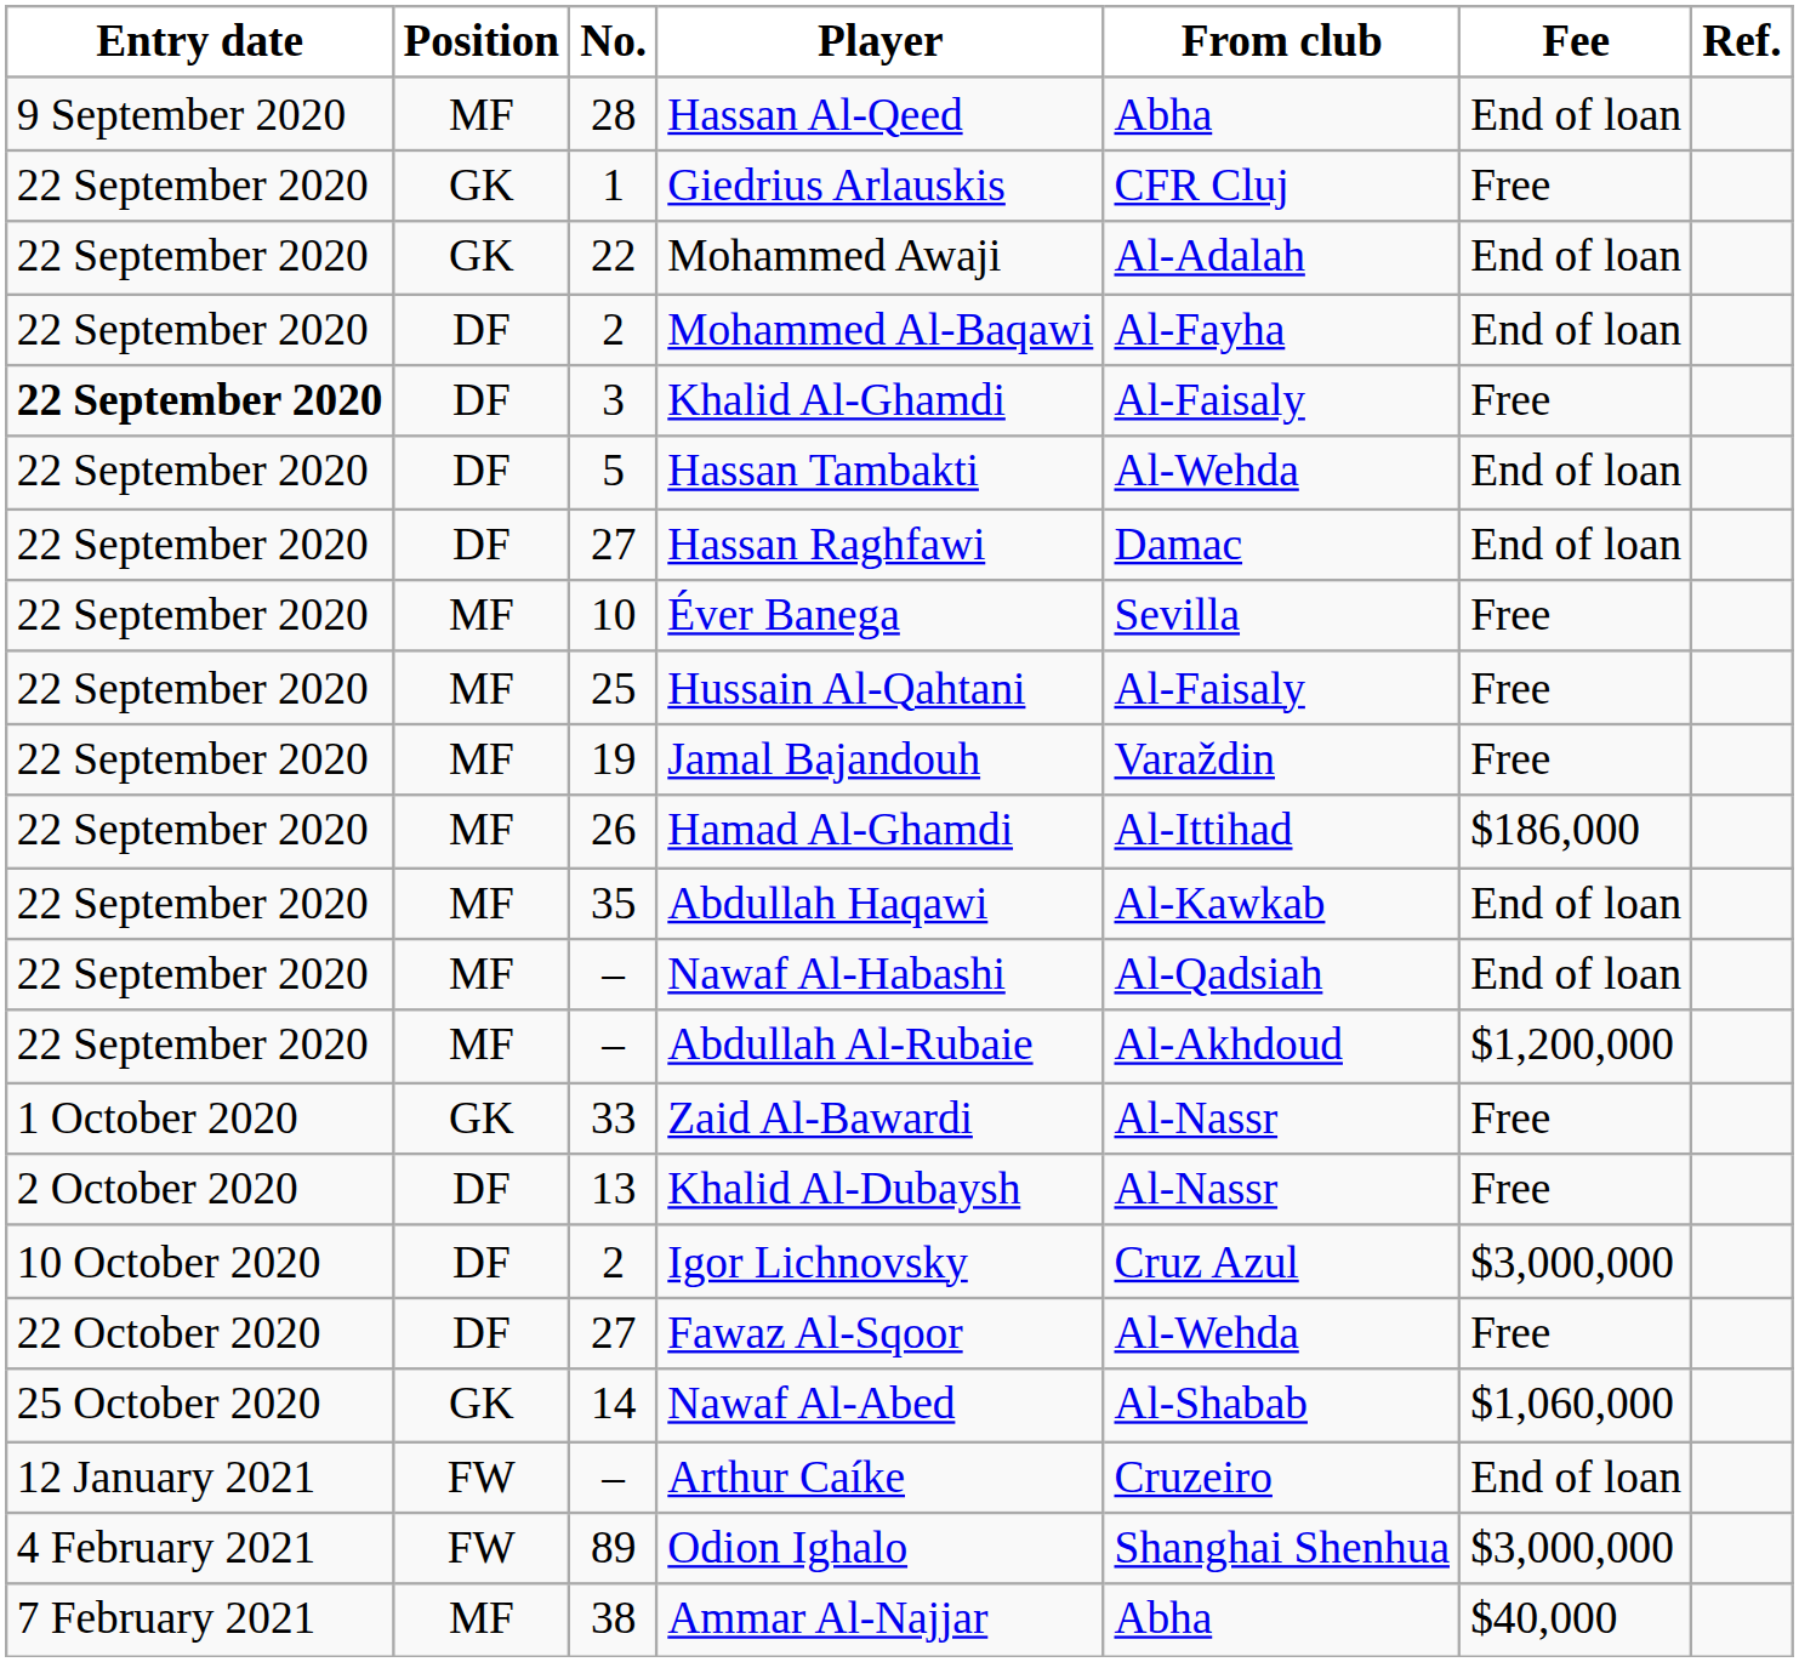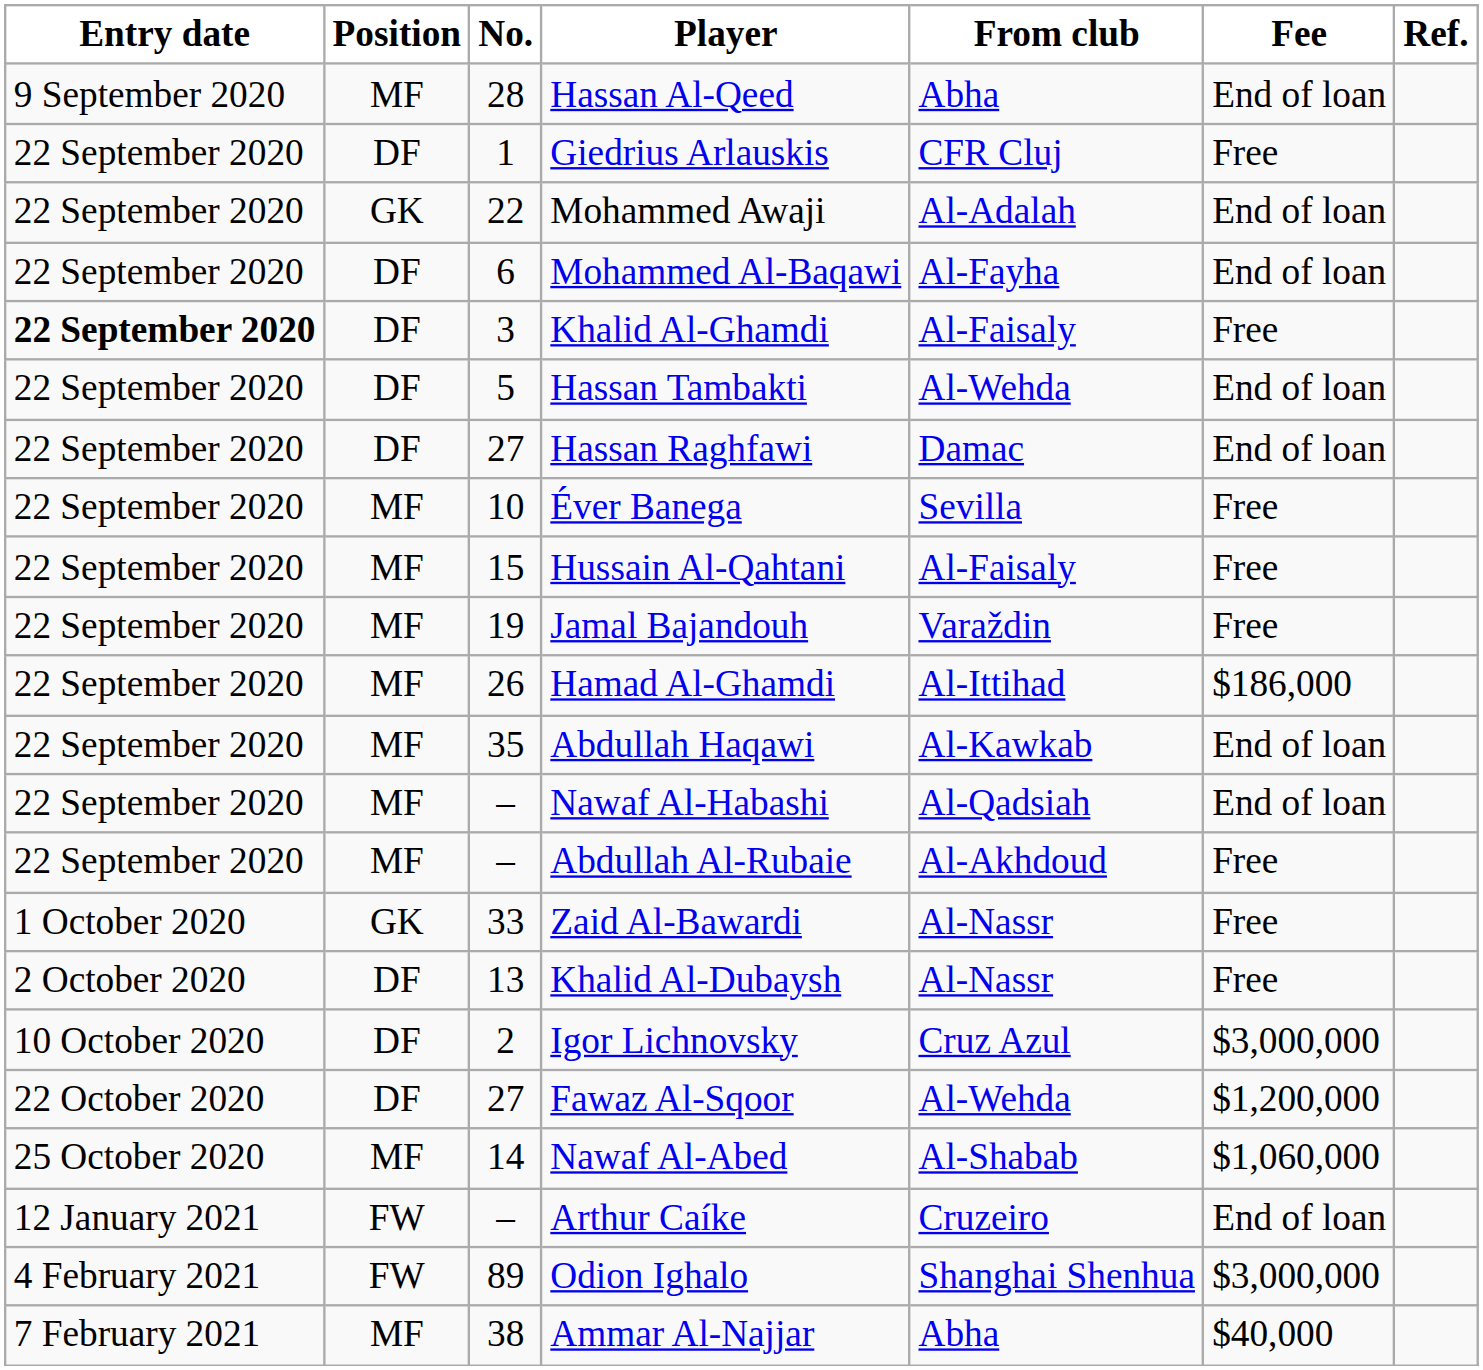Giedrius Arlauskis | Position: GK -> DF
Mohammed Al-Baqawi | No.: 2 -> 6
Hussain Al-Qahtani | No.: 25 -> 15
Abdullah Al-Rubaie | Fee: $1,200,000 -> Free
Fawaz Al-Sqoor | Fee: Free -> $1,200,000
Nawaf Al-Abed | Position: GK -> MF
